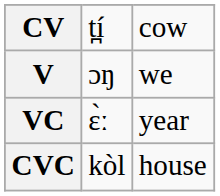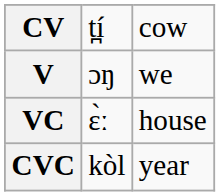VC | column 3: year -> house
CVC | column 3: house -> year
